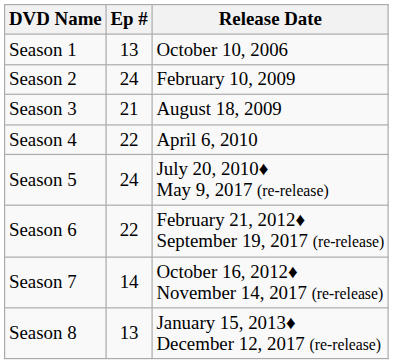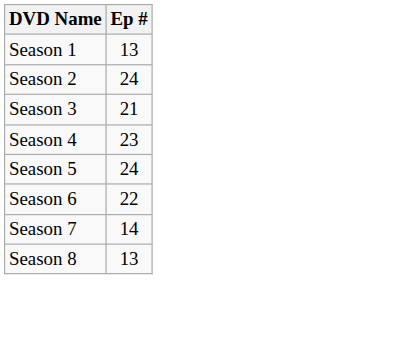- column: Release Date | October 10, 2006 | February 10, 2009 | August 18, 2009 | April 6, 2010 | July 20, 2010♦ May 9, 2017 (re-release) | February 21, 2012♦ September 19, 2017 (re-release) | October 16, 2012♦ November 14, 2017 (re-release) | January 15, 2013♦ December 12, 2017 (re-release)
Season 4 | Ep #: 22 -> 23
